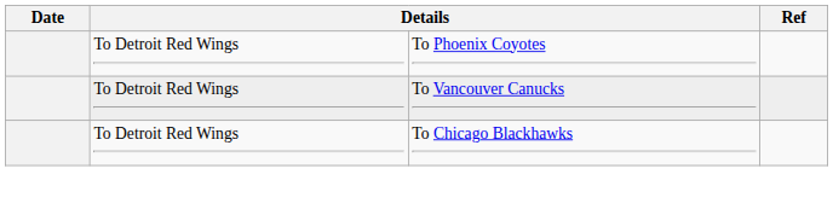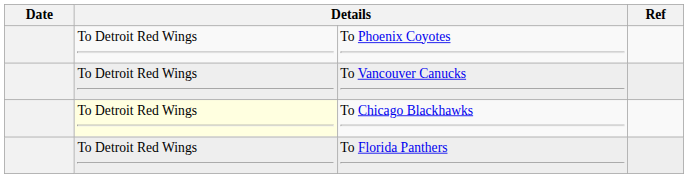To Chicago Blackhawks | column 2: no background -> lightyellow background
+ row: To Detroit Red Wings | To Florida Panthers
